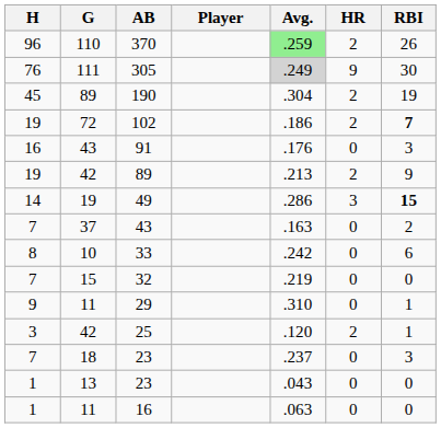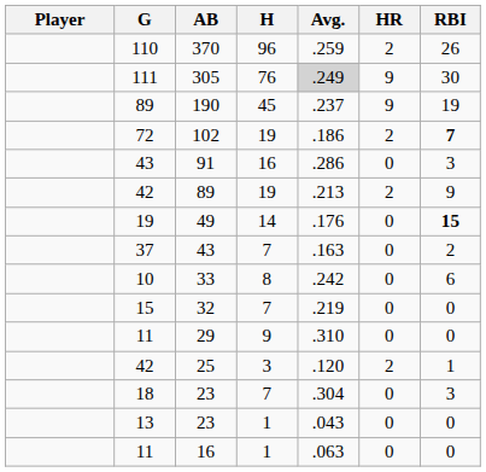columns swapped: Player <-> H
370 | Avg.: lightgreen background -> no background
190 | Avg.: .304 -> .237
190 | HR: 2 -> 9
91 | Avg.: .176 -> .286
49 | Avg.: .286 -> .176
49 | HR: 3 -> 0
29 | RBI: 1 -> 0
18 / 23 | Avg.: .237 -> .304
